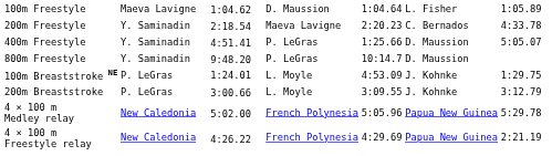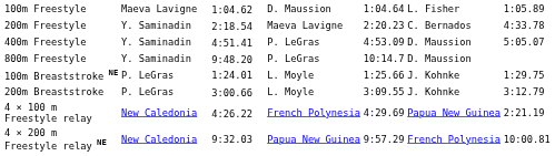400m Freestyle | column 5: 1:25.66 -> 4:53.09
100m Breaststroke NE | column 5: 4:53.09 -> 1:25.66
- row: 4 × 100 m Medley relay | New Caledonia | 5:02.00 | French Polynesia | 5:05.96 | Papua New Guinea | 5:29.78
+ row: 4 × 200 m Freestyle relay NE | New Caledonia | 9:32.03 | Papua New Guinea | 9:57.29 | French Polynesia | 10:00.81
